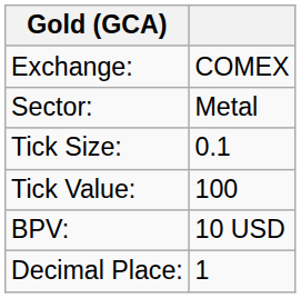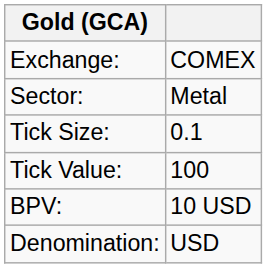+ row: Denomination: | USD
- row: Decimal Place: | 1
